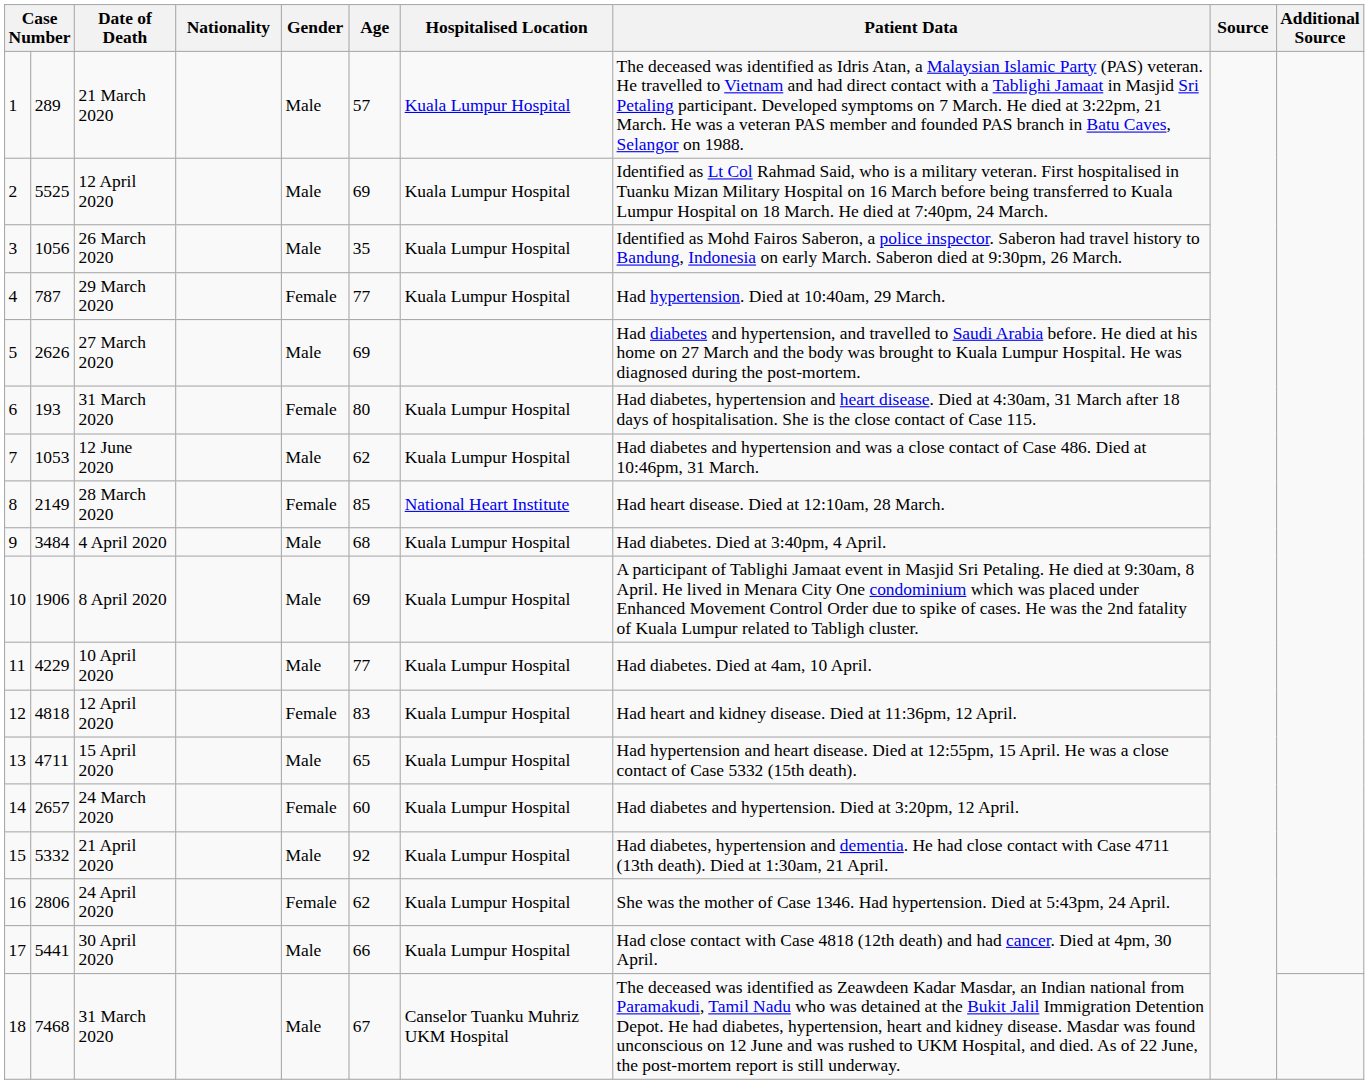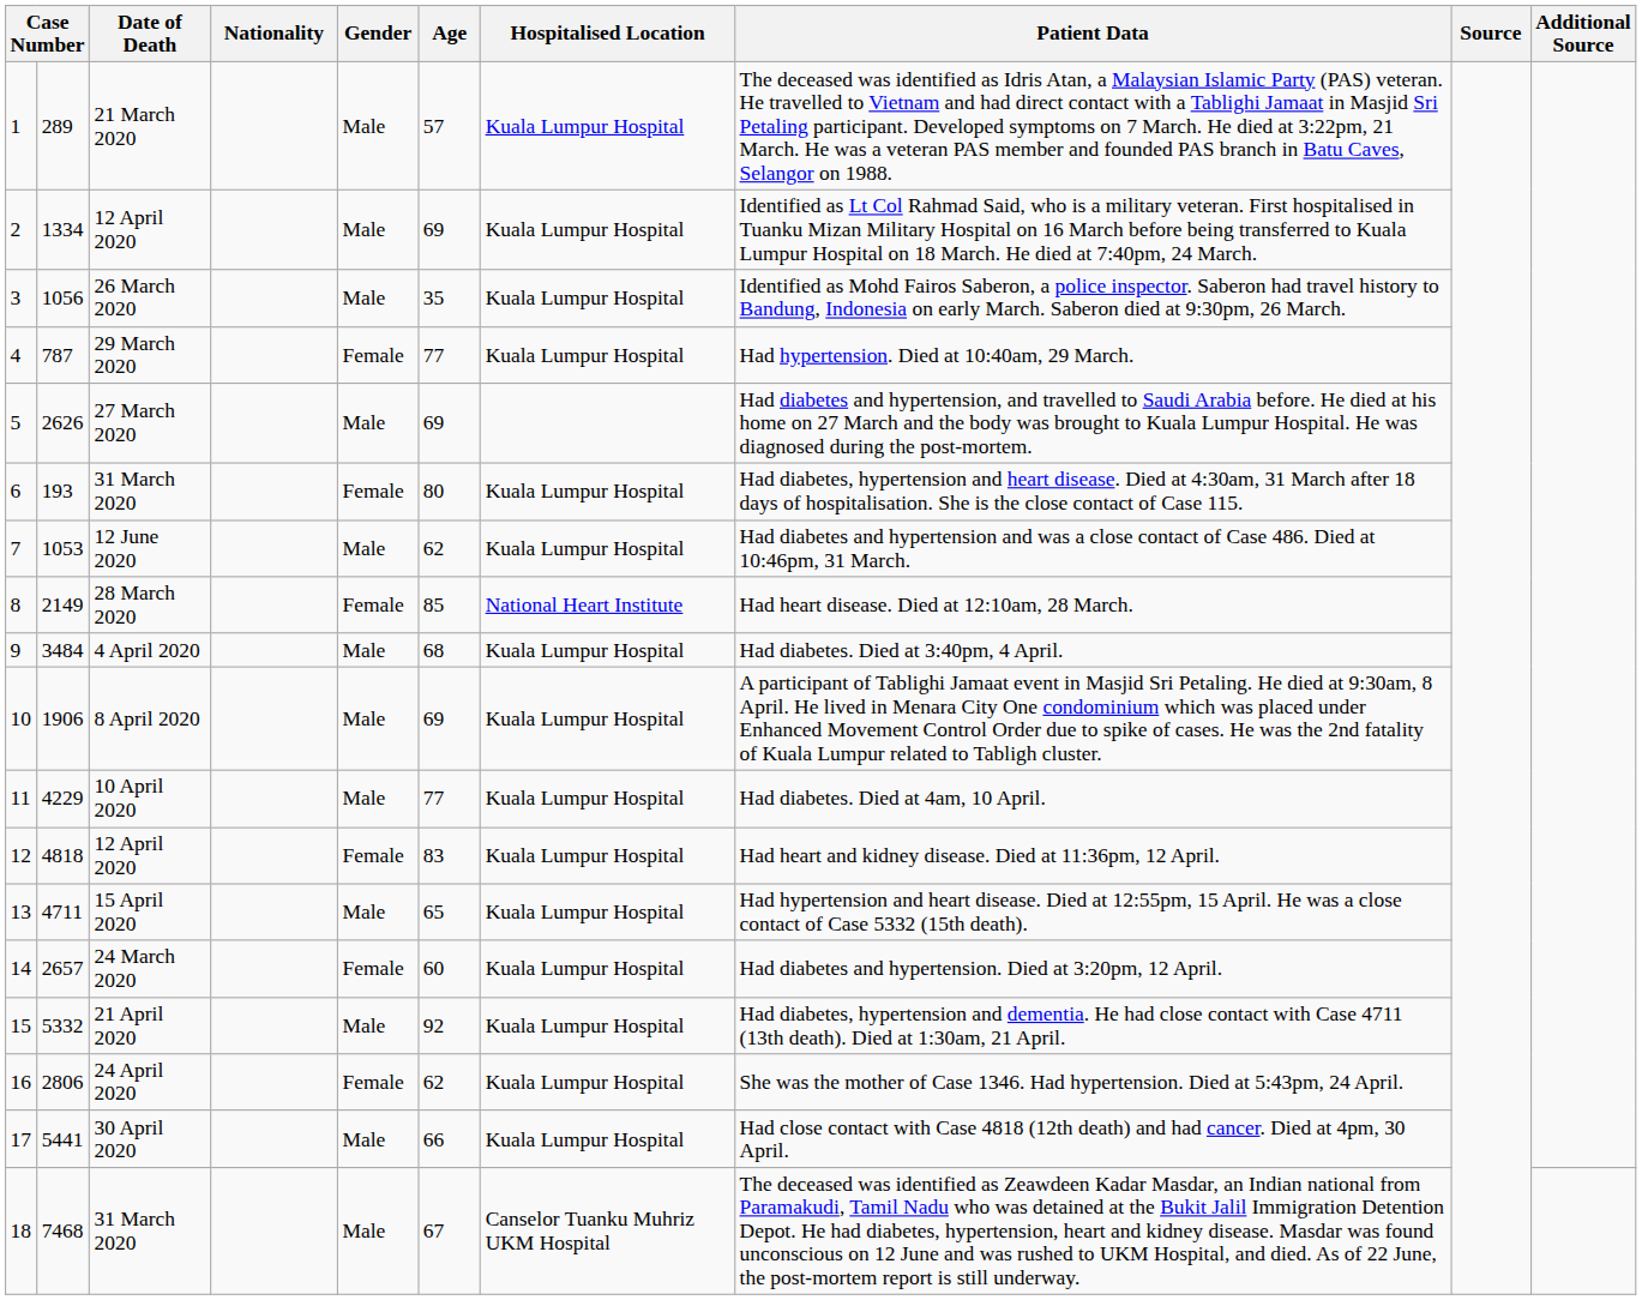2 | column 2: 5525 -> 1334
